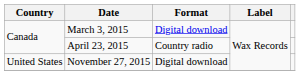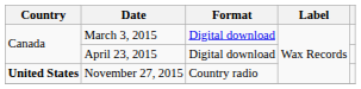April 23, 2015 | Format: Country radio -> Digital download
November 27, 2015 | Country: normal -> bold
November 27, 2015 | Format: Digital download -> Country radio
